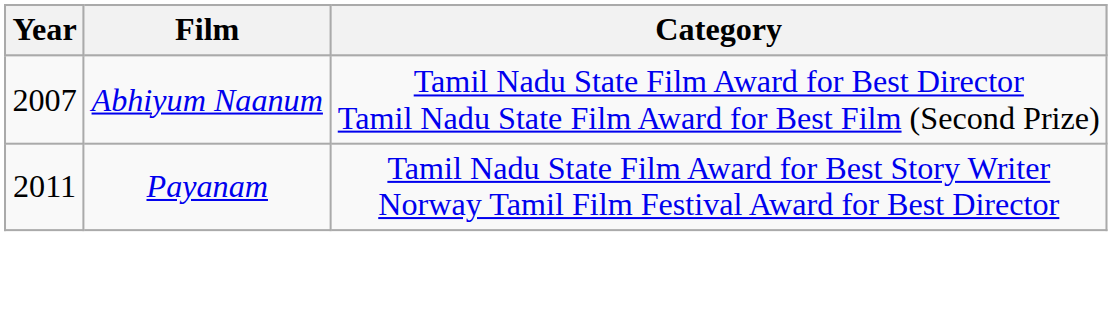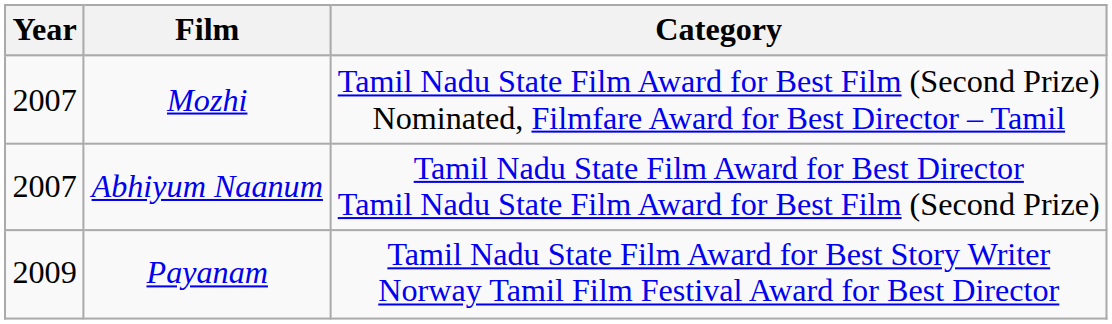+ row: 2007 | Mozhi | Tamil Nadu State Film Award for Best Film (Second Prize) Nominated, Filmfare Award for Best Director – Tamil
Payanam | Year: 2011 -> 2009
